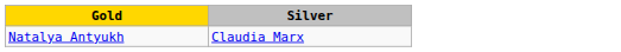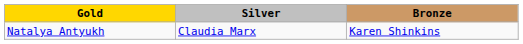+ column: Bronze | Karen Shinkins
